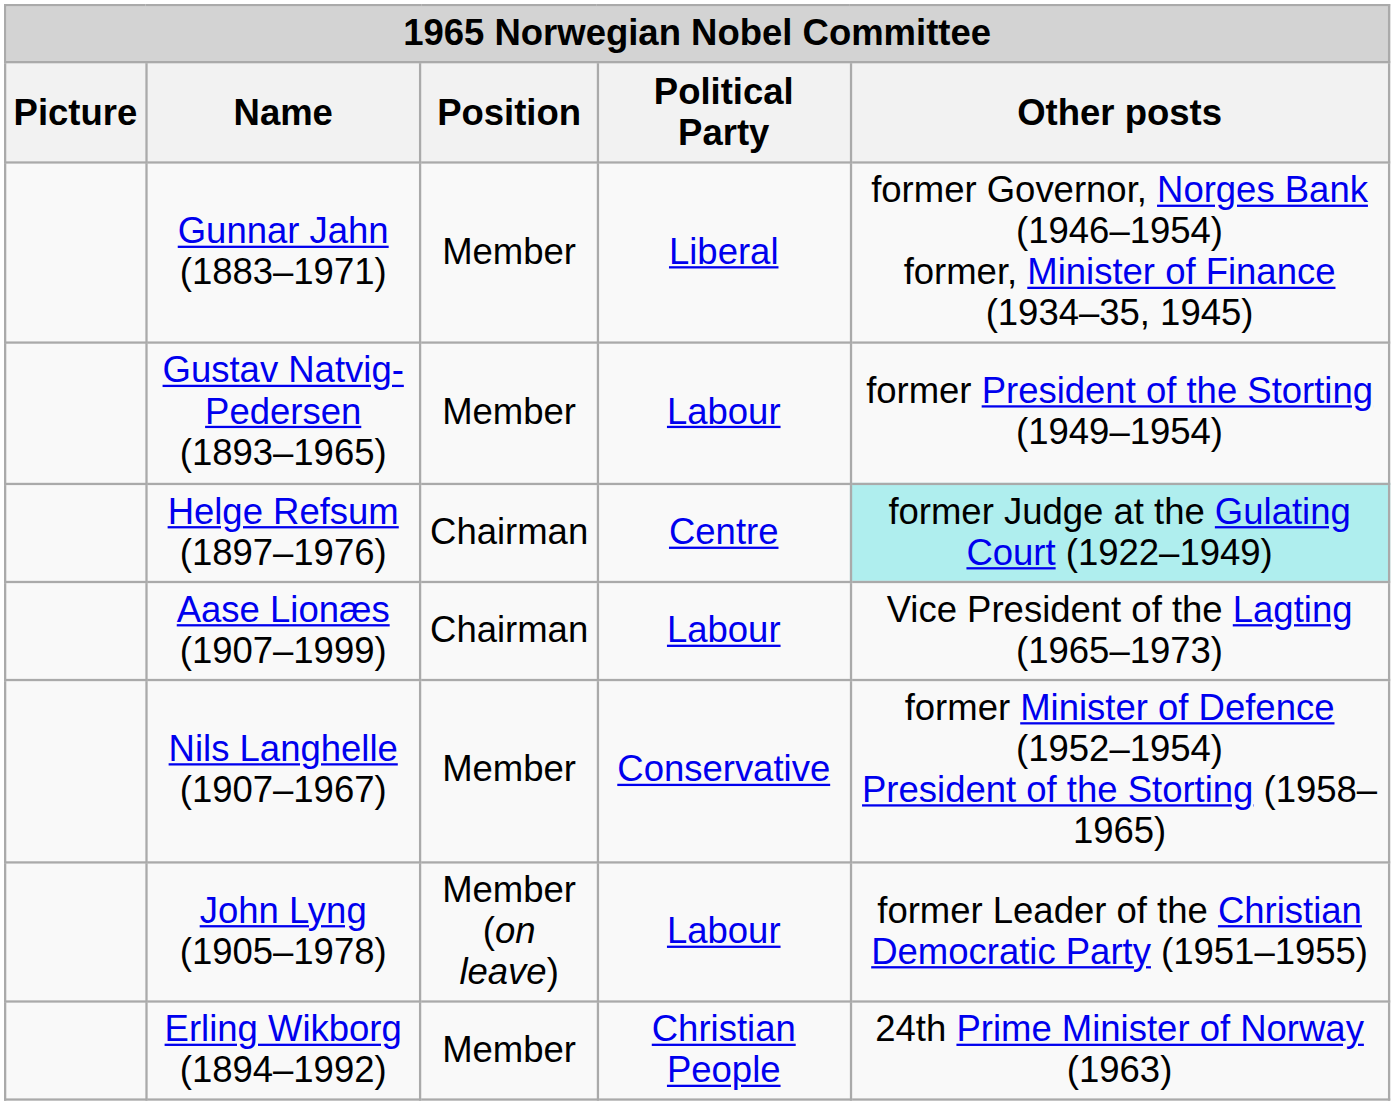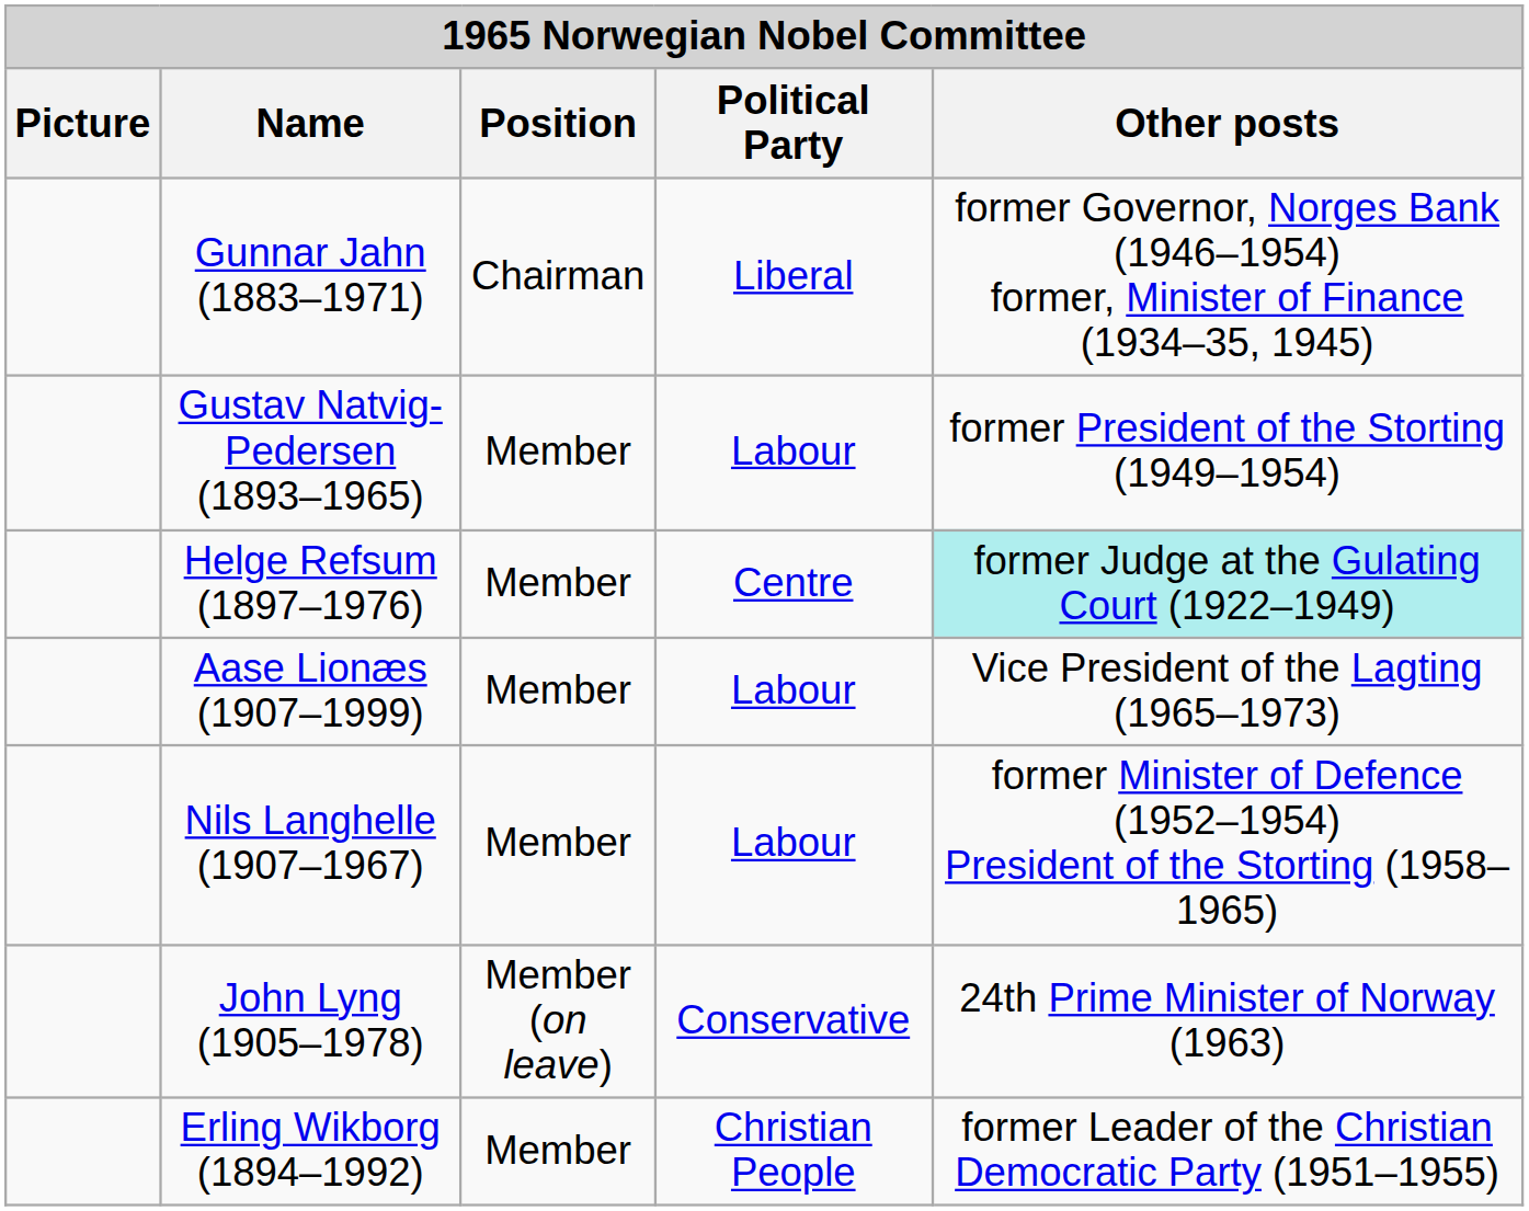Gunnar Jahn (1883–1971) | Position: Member -> Chairman
Helge Refsum (1897–1976) | Position: Chairman -> Member
Aase Lionæs (1907–1999) | Position: Chairman -> Member
Nils Langhelle (1907–1967) | Political Party: Conservative -> Labour
John Lyng (1905–1978) | Political Party: Labour -> Conservative
John Lyng (1905–1978) | Other posts: former Leader of the Christian Democratic Party (1951–1955) -> 24th Prime Minister of Norway (1963)
Erling Wikborg (1894–1992) | Other posts: 24th Prime Minister of Norway (1963) -> former Leader of the Christian Democratic Party (1951–1955)
